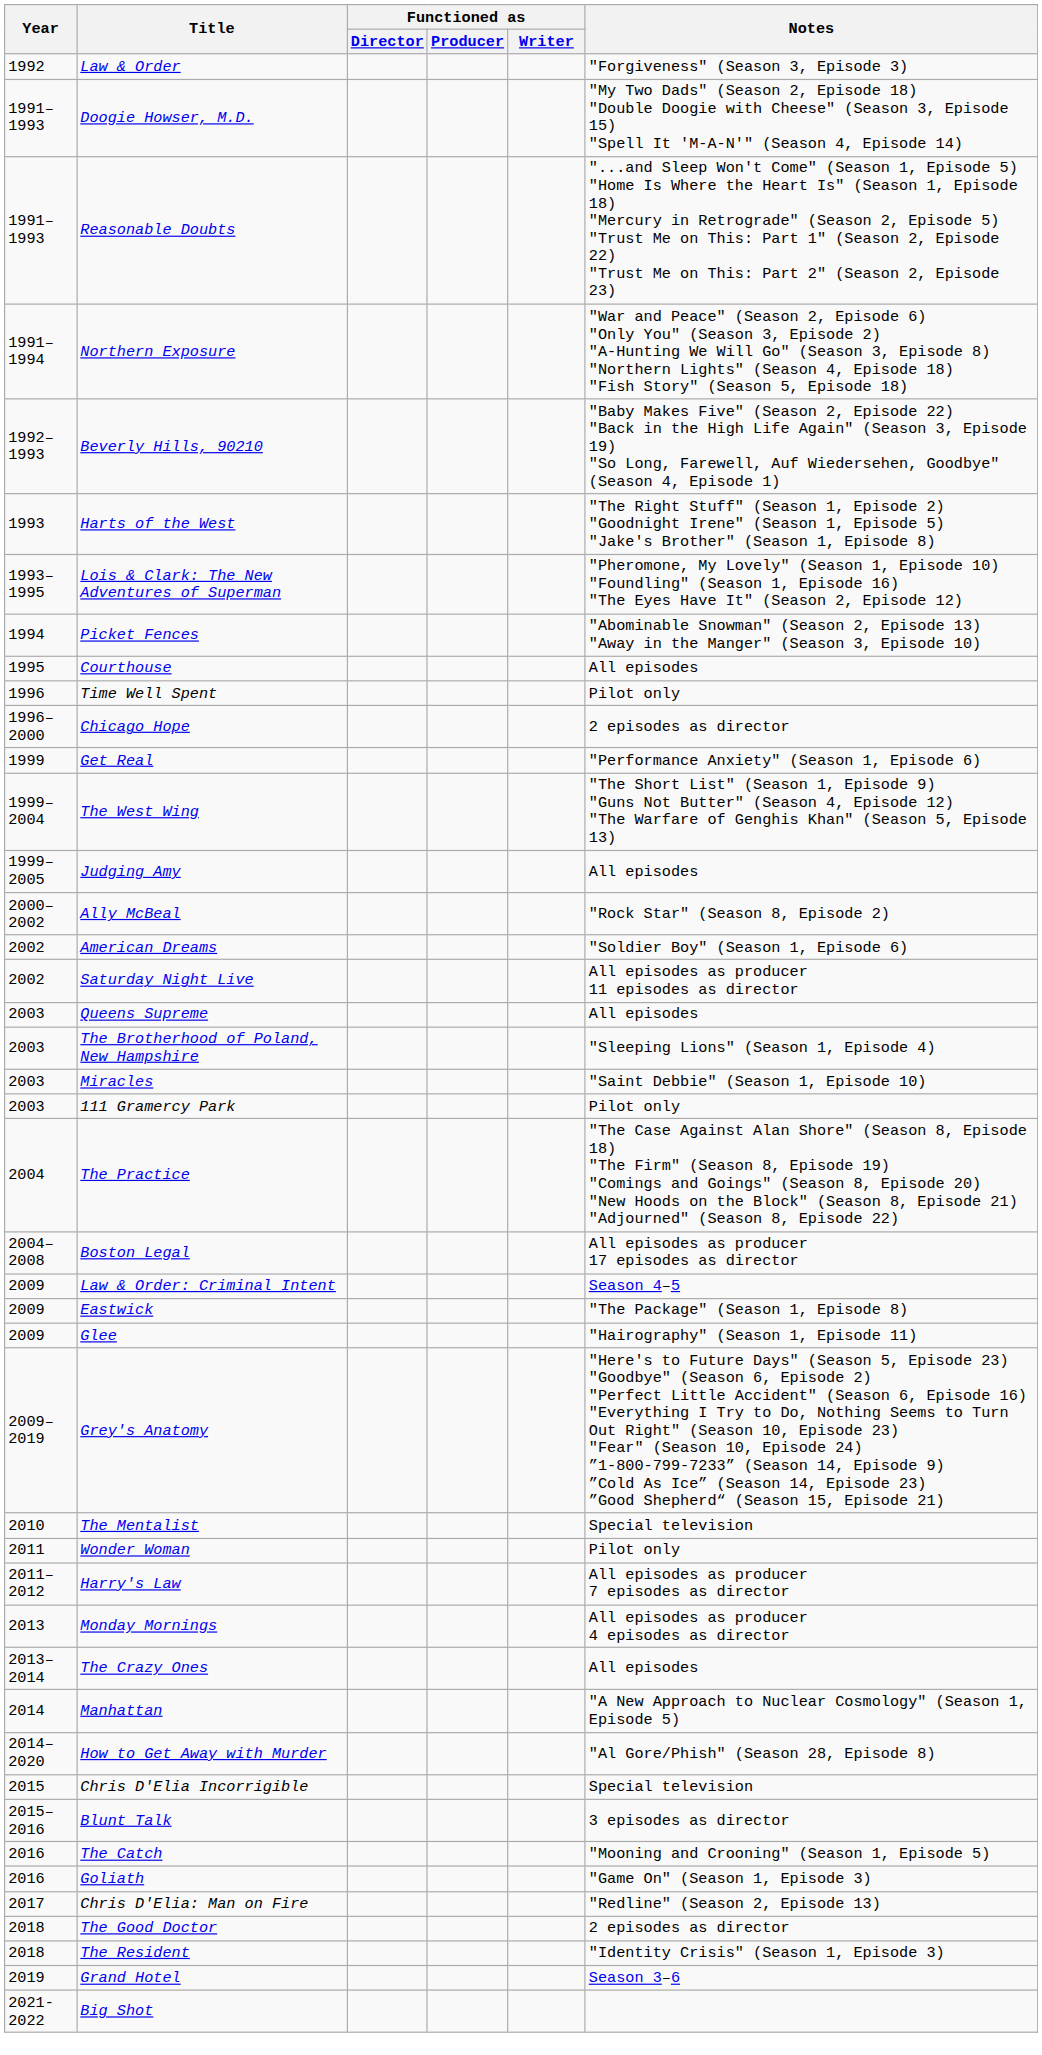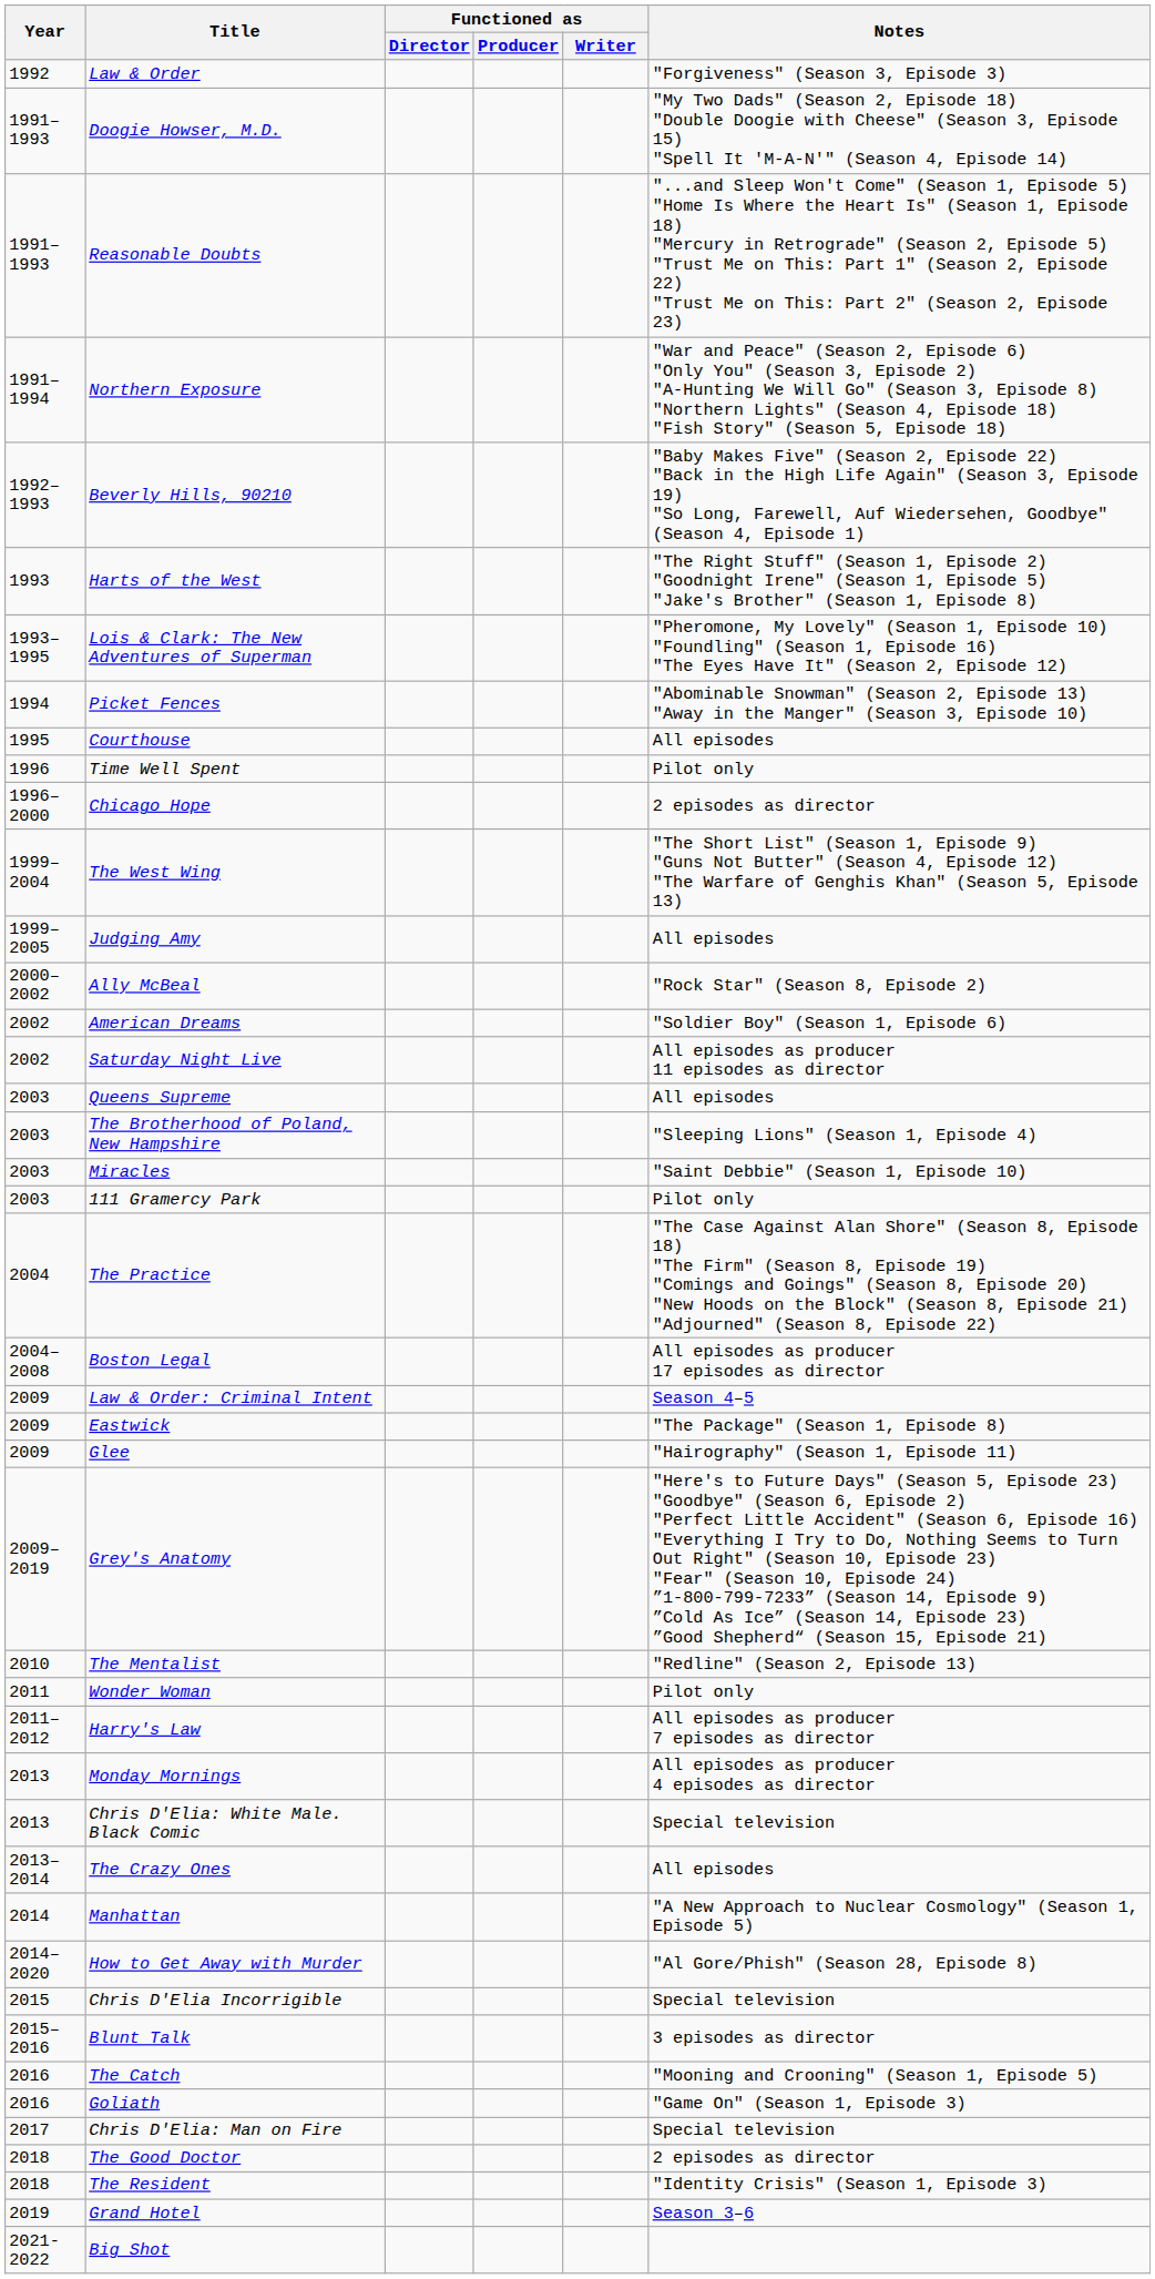- row: 1999 | Get Real | "Performance Anxiety" (Season 1, Episode 6)
The Mentalist | Notes: Special television -> "Redline" (Season 2, Episode 13)
+ row: 2013 | Chris D'Elia: White Male. Black Comic | Special television
Chris D'Elia: Man on Fire | Notes: "Redline" (Season 2, Episode 13) -> Special television
